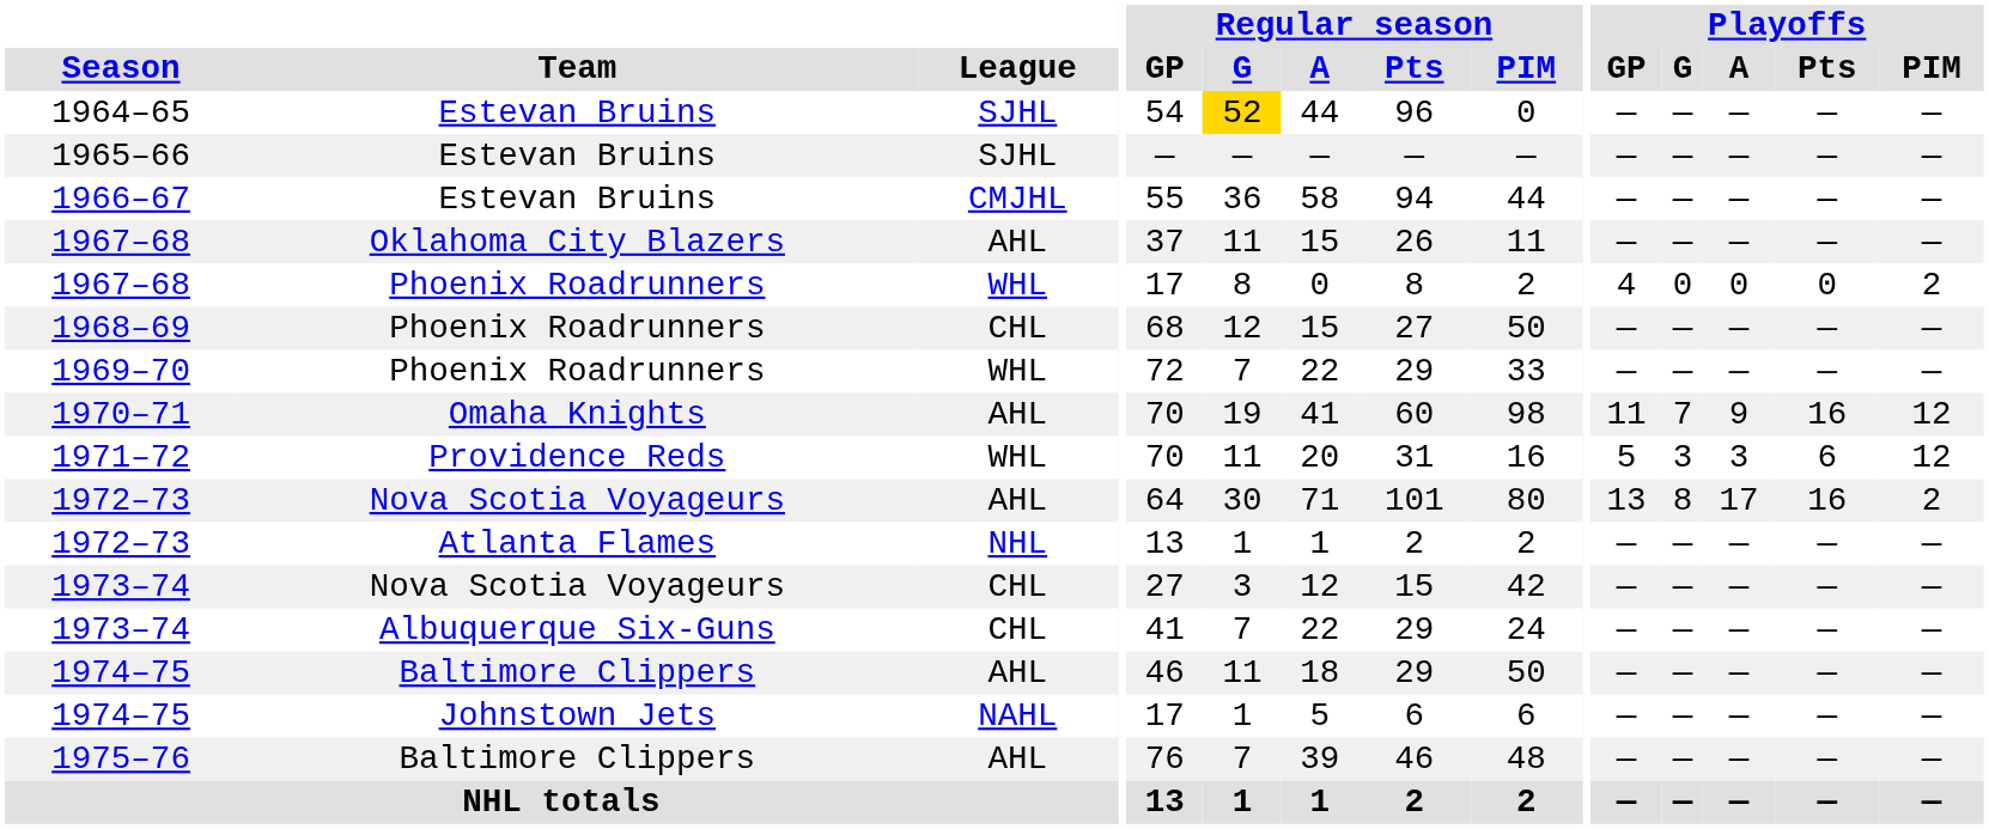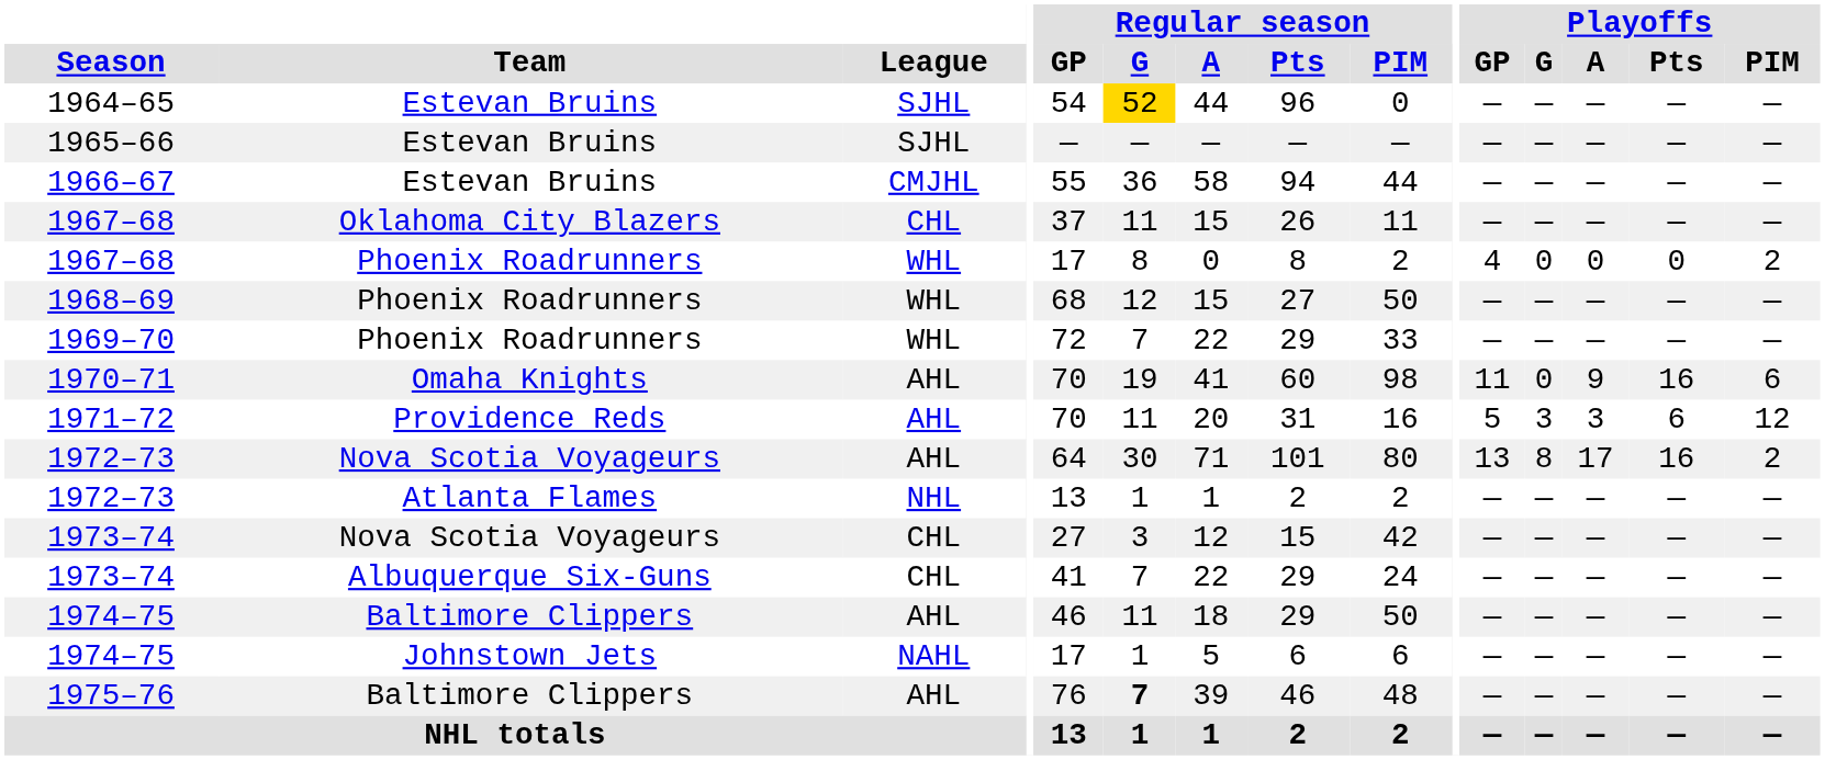1967–68 / Oklahoma City Blazers | League: AHL -> CHL
1968–69 | League: CHL -> WHL
1970–71 | Playoffs / G: 7 -> 0
1970–71 | Playoffs / PIM: 12 -> 6
1971–72 | League: WHL -> AHL
1975–76 | Regular season / G: normal -> bold
